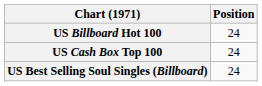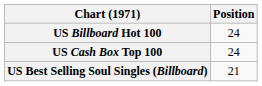US Best Selling Soul Singles (Billboard) | Position: 24 -> 21
